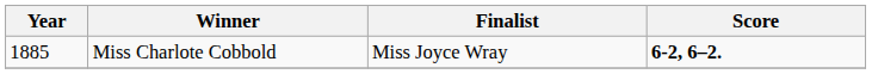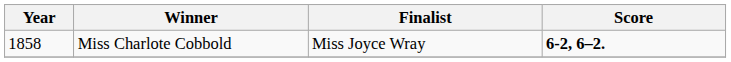Miss Charlote Cobbold | Year: 1885 -> 1858
